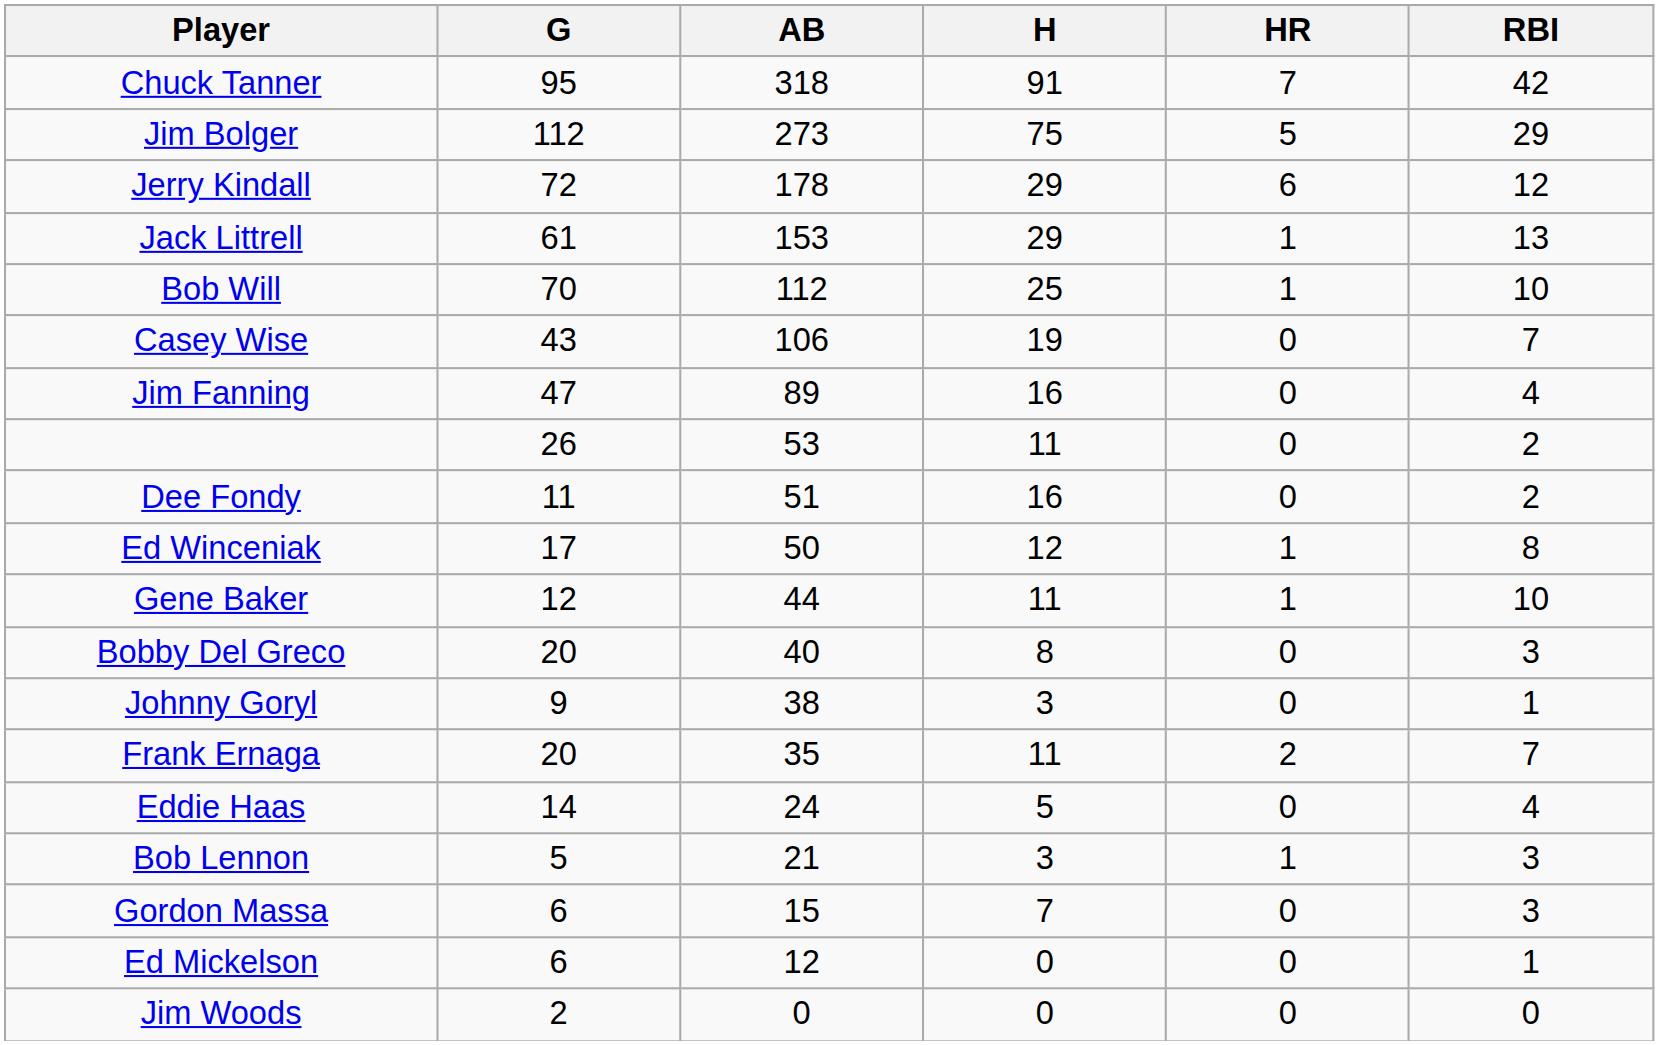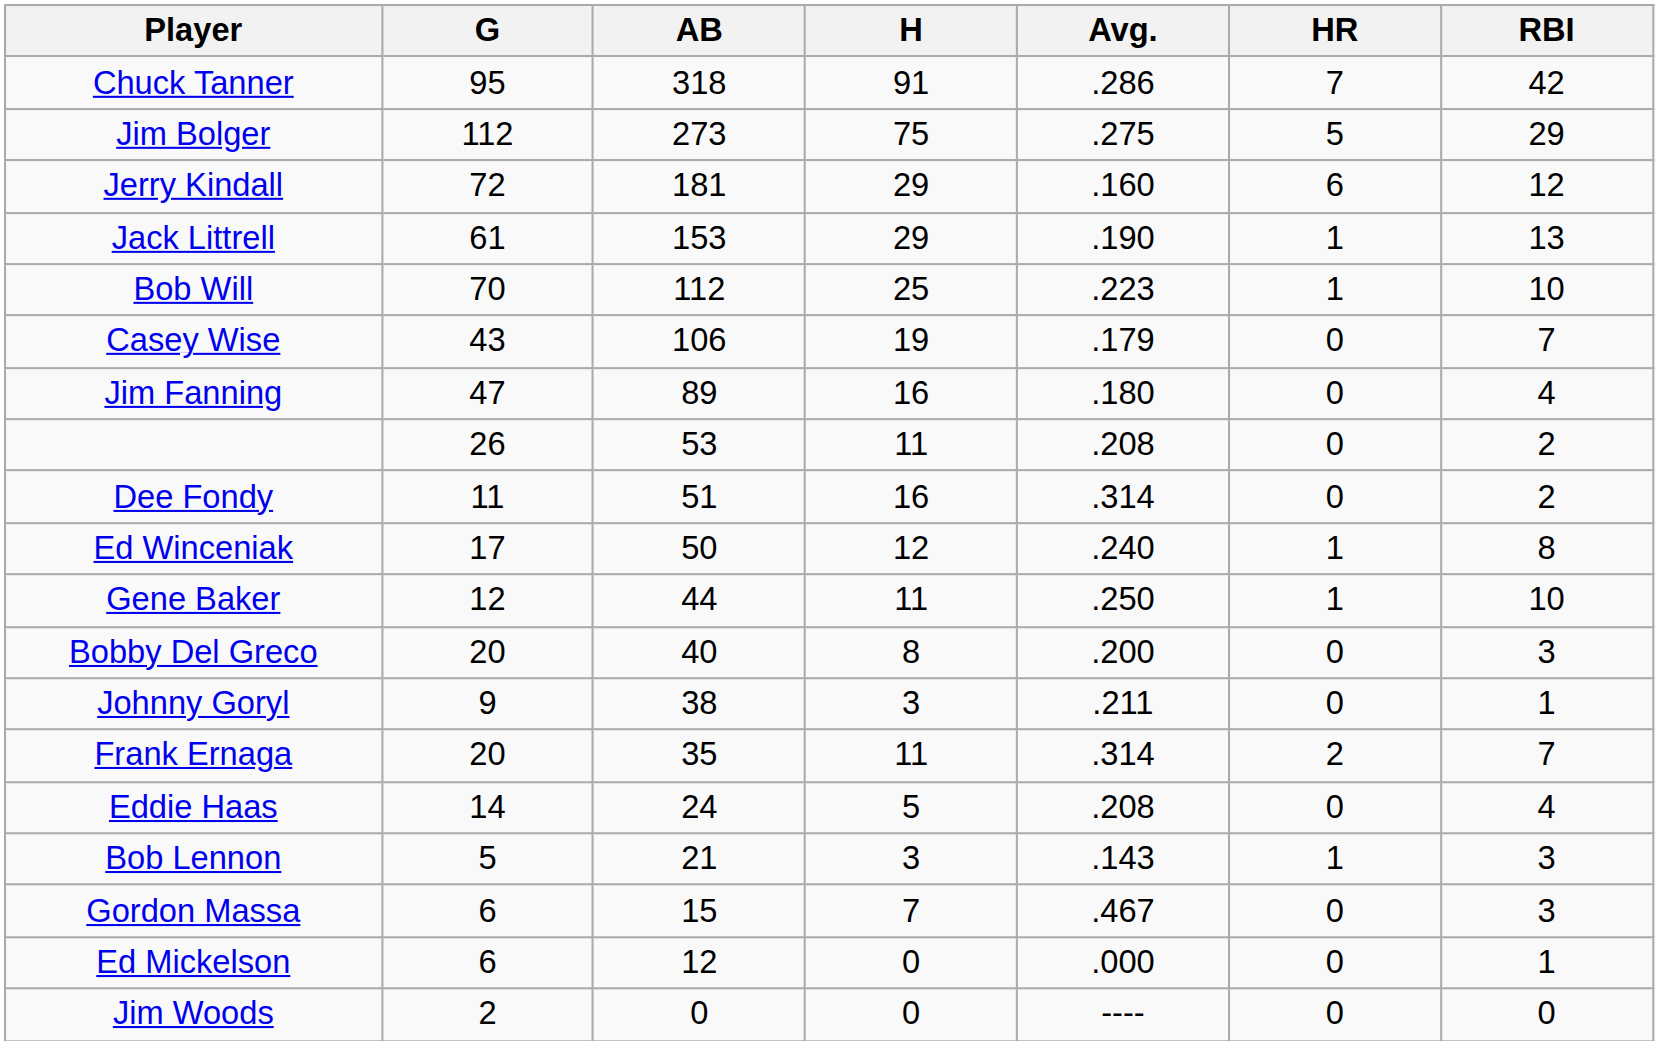+ column: Avg. | .286 | .275 | .160 | .190 | .223 | .179 | .180 | .208 | .314 | .240 | .250 | .200 | .211 | .314 | .208 | .143 | .467 | .000 | ----
Jerry Kindall | AB: 178 -> 181
